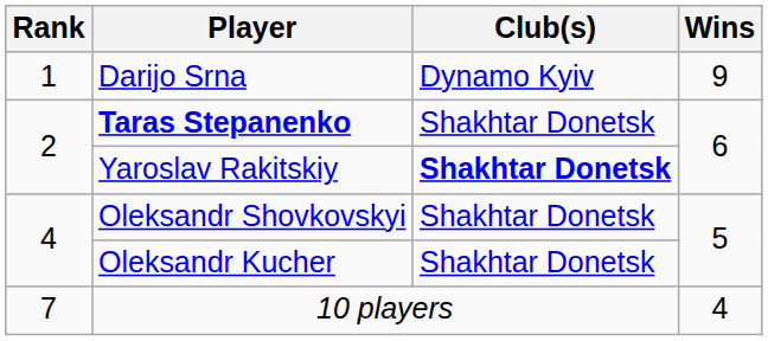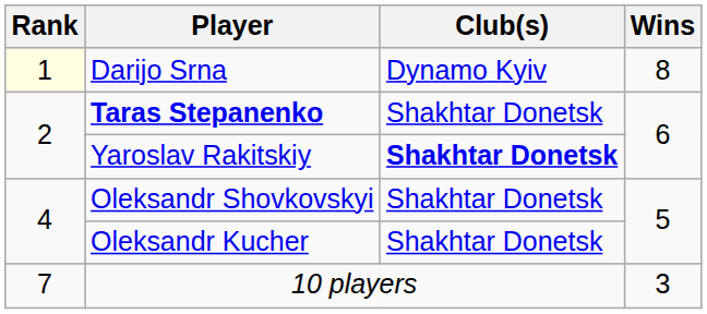Darijo Srna | Rank: no background -> lightyellow background
Darijo Srna | Wins: 9 -> 8
10 players | Wins: 4 -> 3
